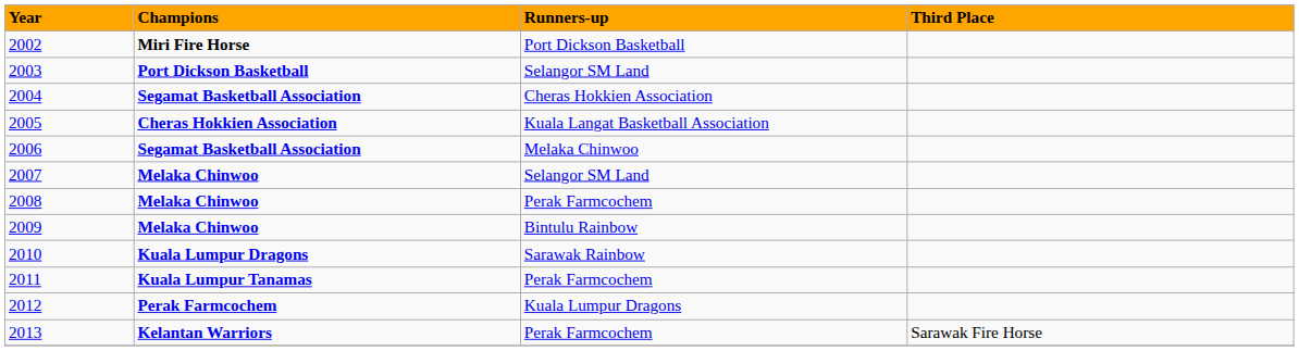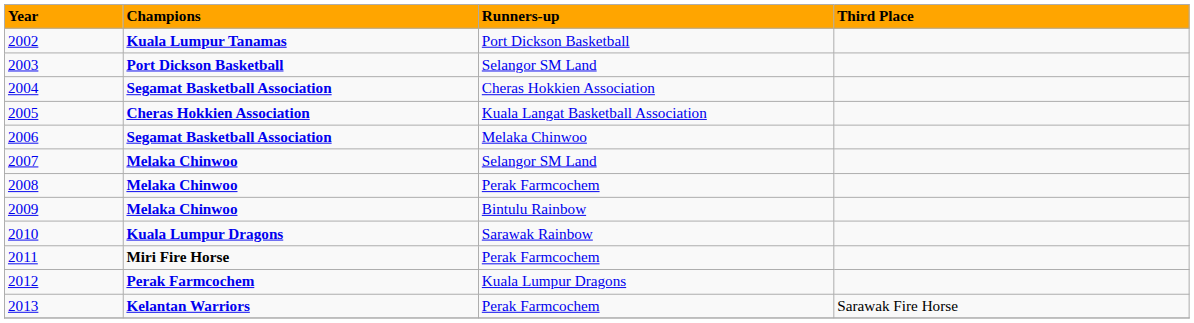2002 | Champions: Miri Fire Horse -> Kuala Lumpur Tanamas
2011 | Champions: Kuala Lumpur Tanamas -> Miri Fire Horse
